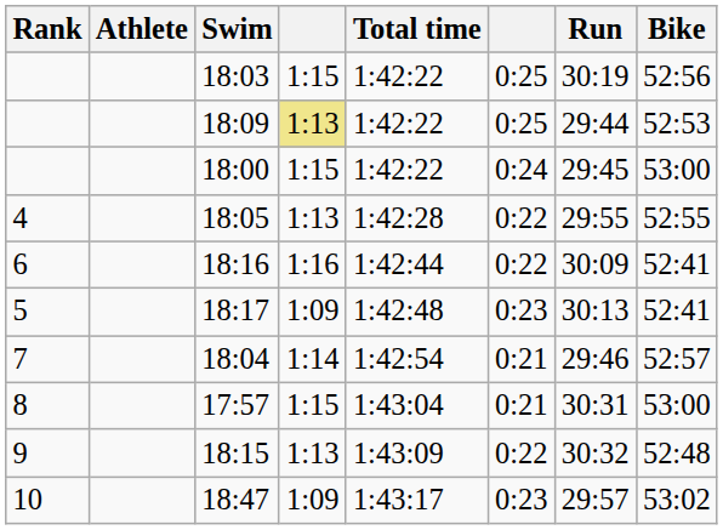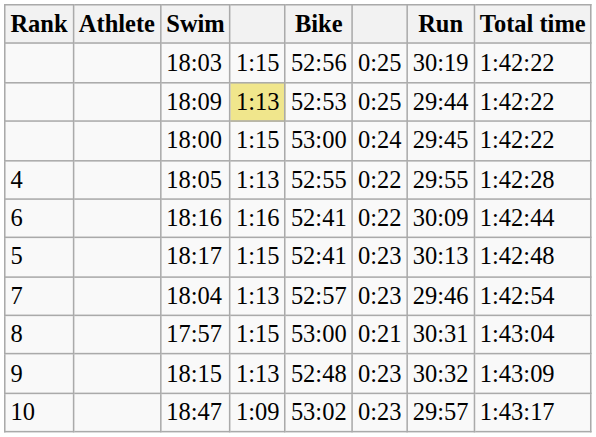columns swapped: Bike <-> Total time
18:17 | column 4: 1:09 -> 1:15
18:04 | column 4: 1:14 -> 1:13
18:04 | column 6: 0:21 -> 0:23
18:15 | column 6: 0:22 -> 0:23
